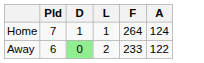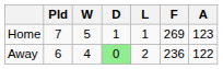+ column: W | 5 | 4
Home | F: 264 -> 269
Home | A: 124 -> 123
Away | F: 233 -> 236
